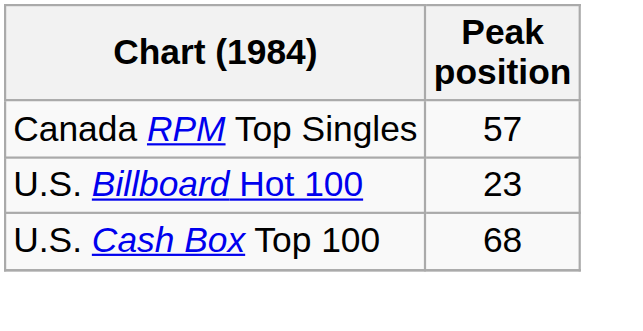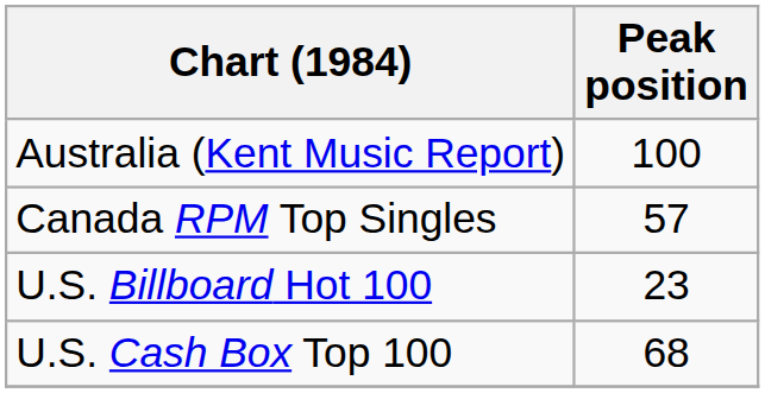+ row: Australia (Kent Music Report) | 100
